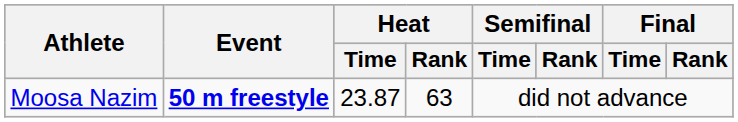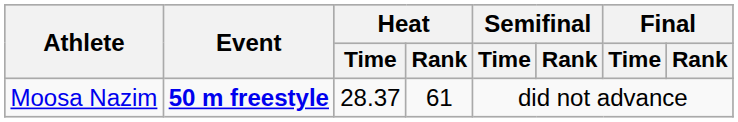Moosa Nazim | Heat / Time: 23.87 -> 28.37
Moosa Nazim | Heat / Rank: 63 -> 61
